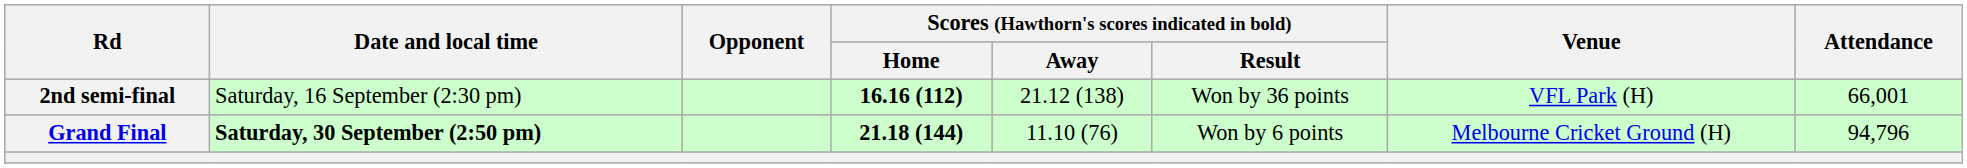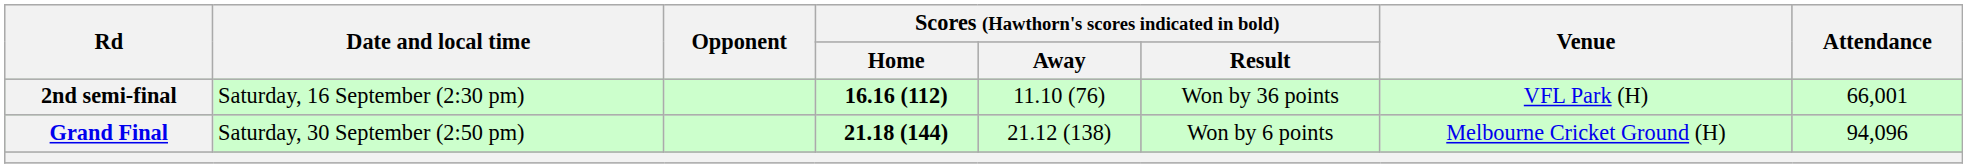2nd semi-final | Scores (Hawthorn's scores indicated in bold) / Away: 21.12 (138) -> 11.10 (76)
Grand Final | Date and local time: bold -> normal
Grand Final | Scores (Hawthorn's scores indicated in bold) / Away: 11.10 (76) -> 21.12 (138)
Grand Final | Attendance: 94,796 -> 94,096
